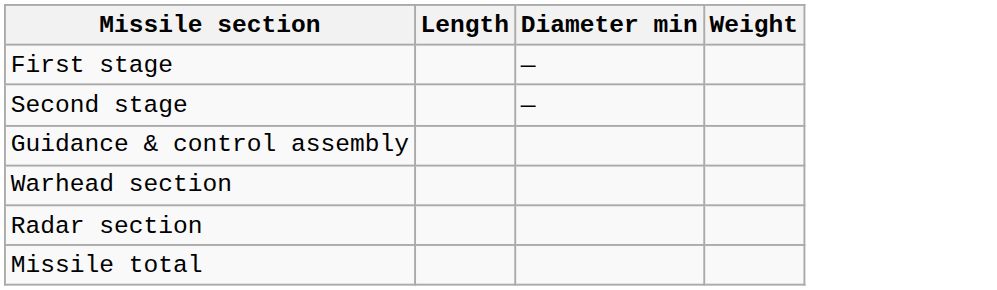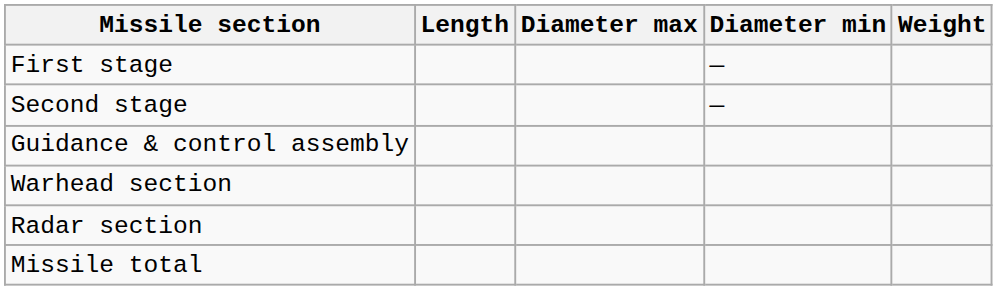+ column: Diameter max
